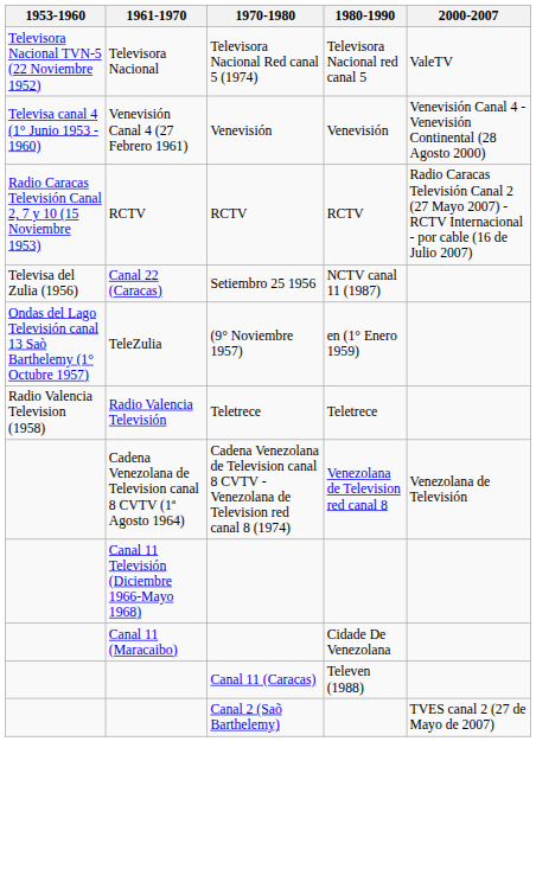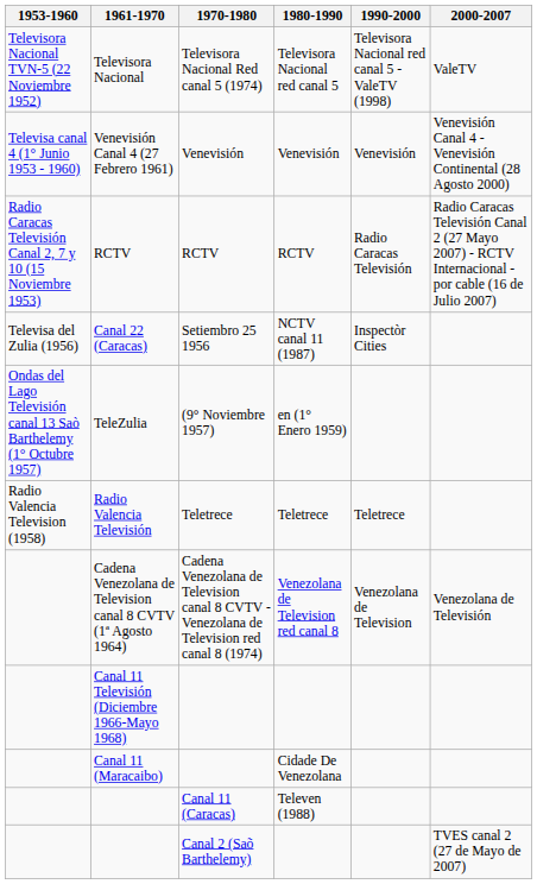+ column: 1990-2000 | Televisora Nacional red canal 5 - ValeTV (1998) | Venevisión | Radio Caracas Televisión | Inspectòr Cities | Teletrece | Venezolana de Television
